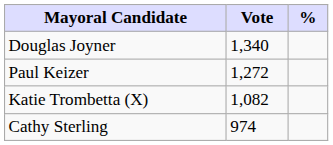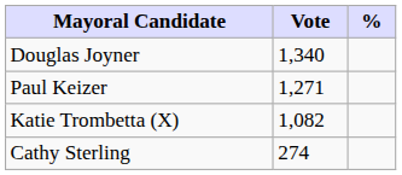Paul Keizer | Vote: 1,272 -> 1,271
Cathy Sterling | Vote: 974 -> 274
